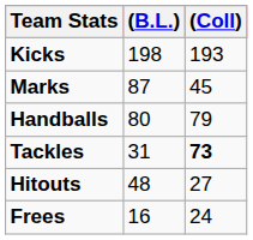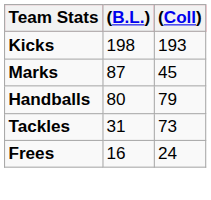Tackles | (Coll): bold -> normal
- row: Hitouts | 48 | 27
